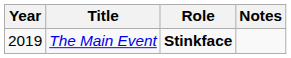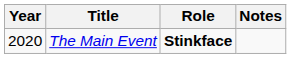The Main Event | Year: 2019 -> 2020
